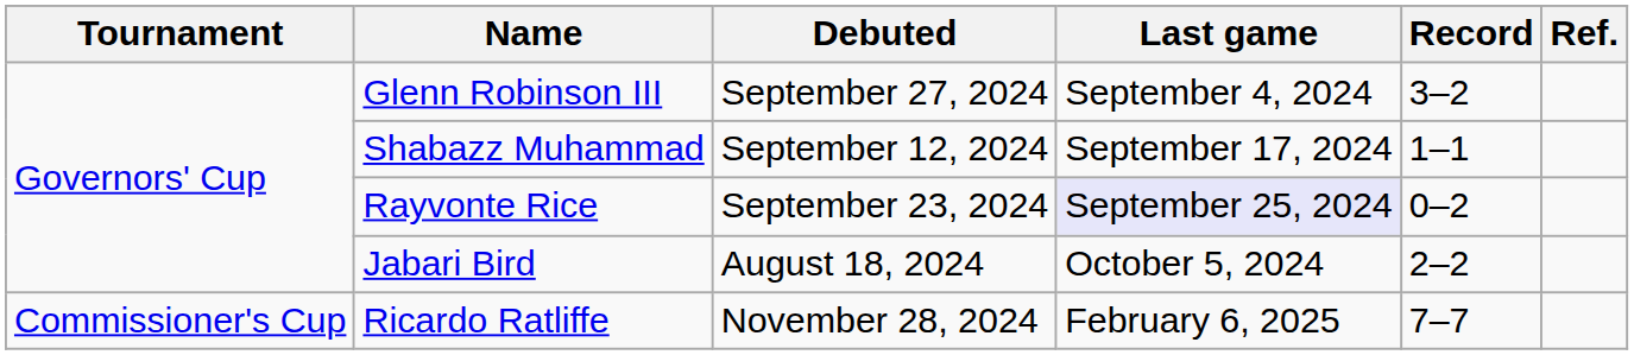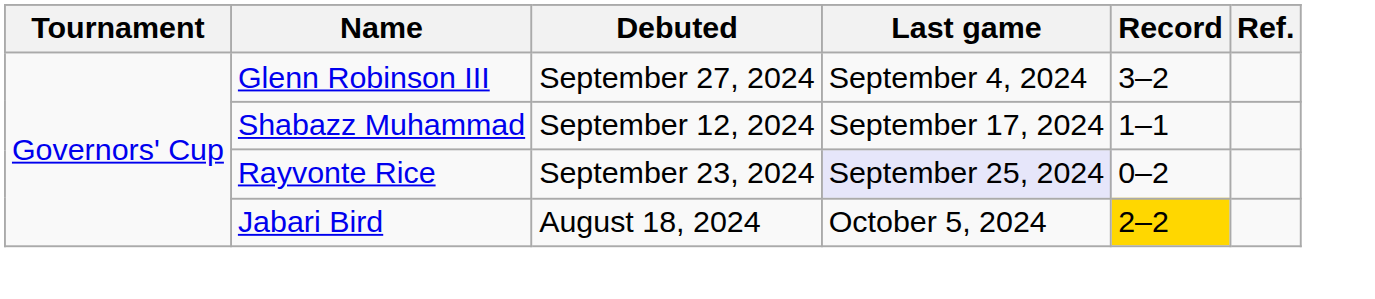Jabari Bird | Record: no background -> gold background
- row: Commissioner's Cup | Ricardo Ratliffe | November 28, 2024 | February 6, 2025 | 7–7
